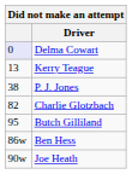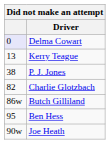Butch Gilliland | column 1: 95 -> 86w
Ben Hess | column 1: 86w -> 95
